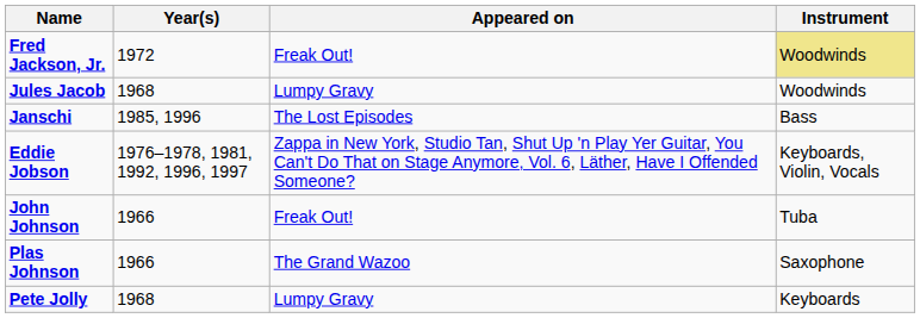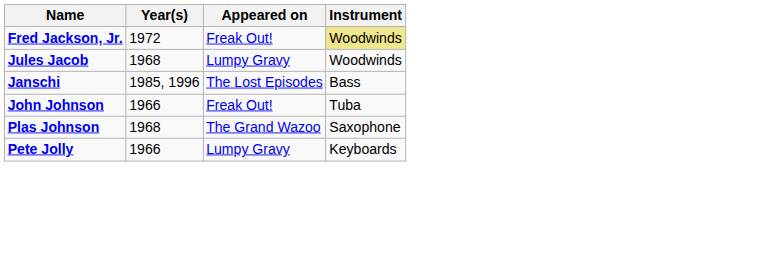- row: Eddie Jobson | 1976–1978, 1981, 1992, 1996, 1997 | Zappa in New York, Studio Tan, Shut Up 'n Play Yer Guitar, You Can't Do That on Stage Anymore, Vol. 6, Läther, Have I Offended Someone? | Keyboards, Violin, Vocals
Plas Johnson | Year(s): 1966 -> 1968
Pete Jolly | Year(s): 1968 -> 1966
